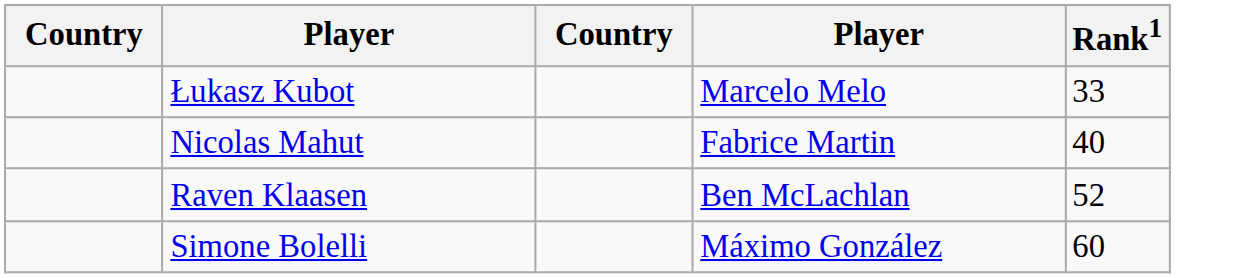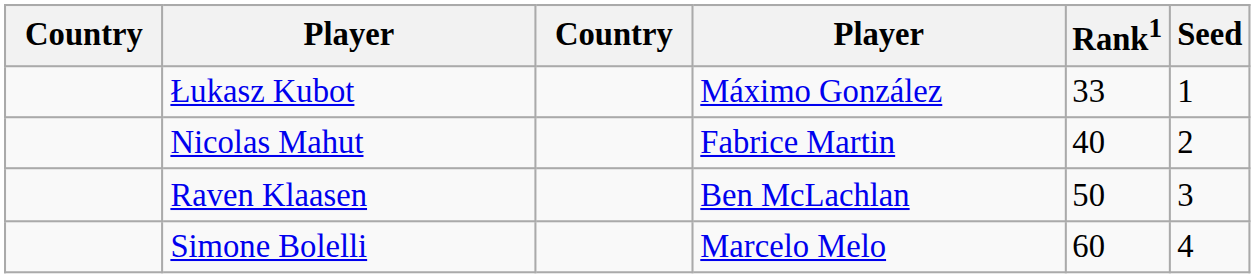+ column: Seed | 1 | 2 | 3 | 4
Łukasz Kubot | column 4: Marcelo Melo -> Máximo González
Raven Klaasen | Rank1: 52 -> 50
Simone Bolelli | column 4: Máximo González -> Marcelo Melo
